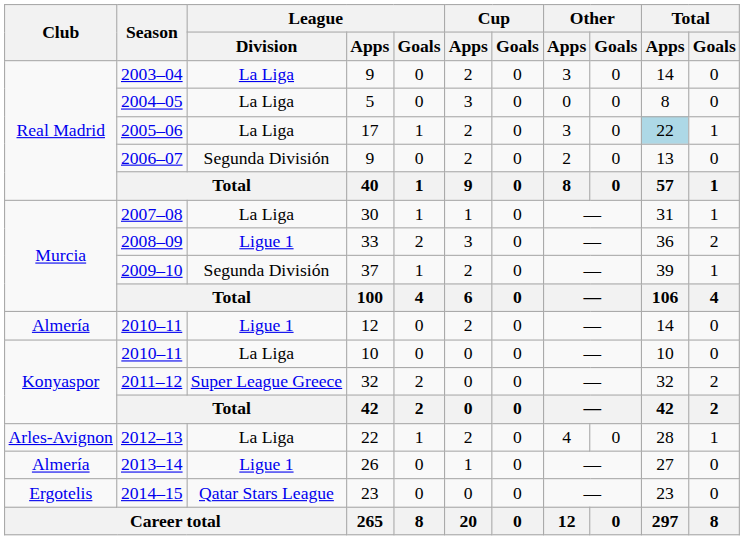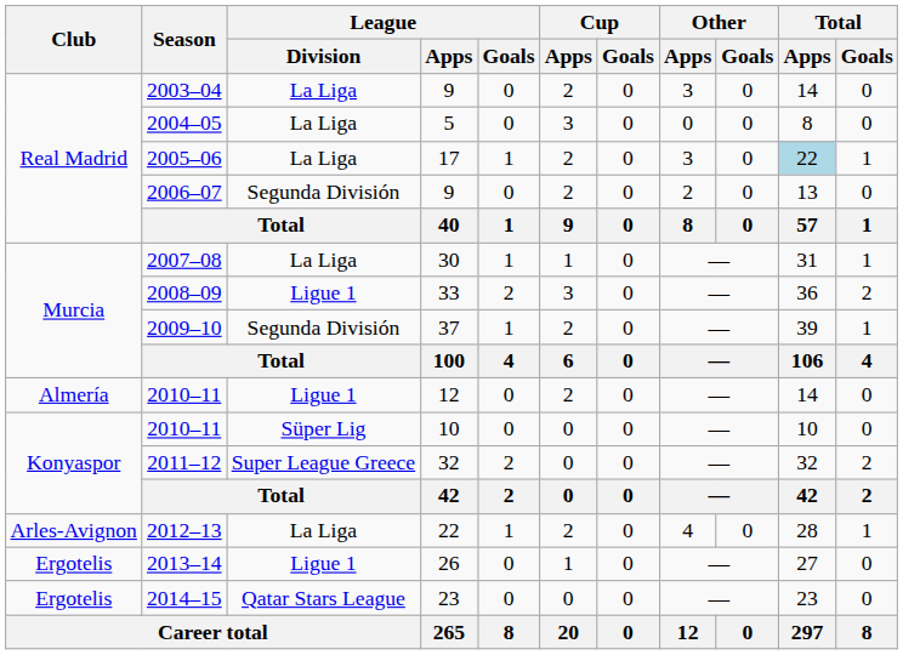2010–11 / 10 | League / Division: La Liga -> Süper Lig
2013–14 | Club: Almería -> Ergotelis
